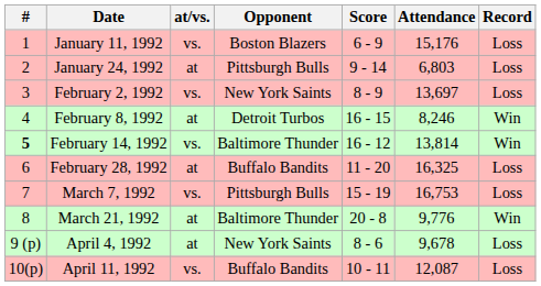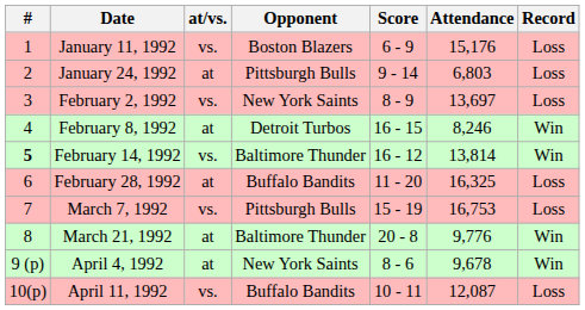April 4, 1992 | Record: Loss -> Win
